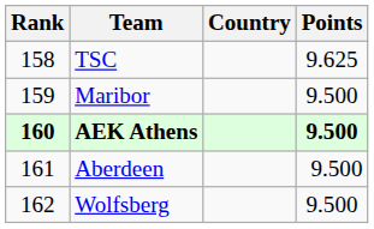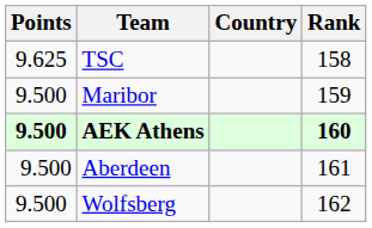columns swapped: Rank <-> Points
